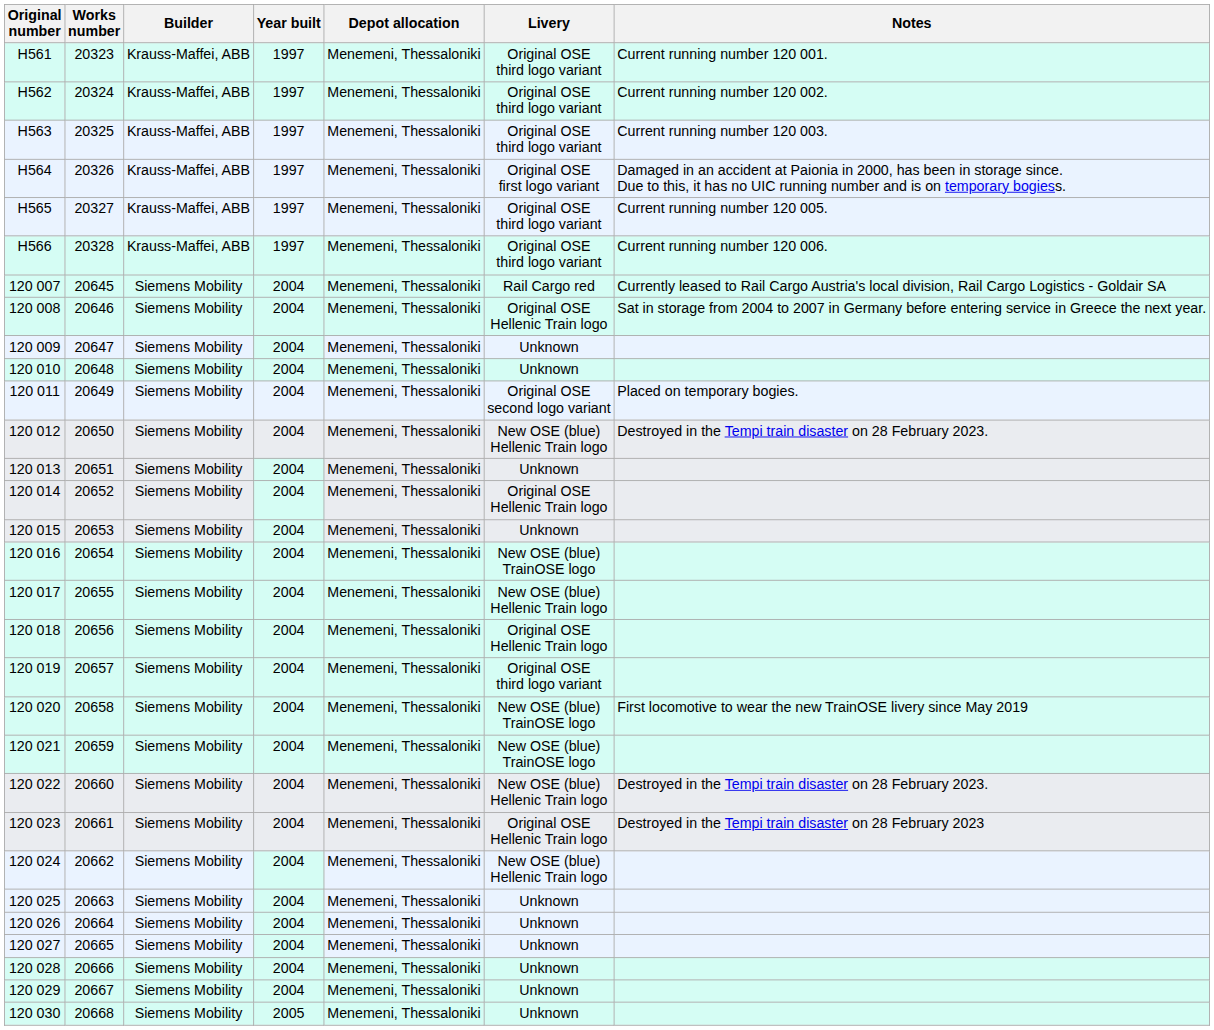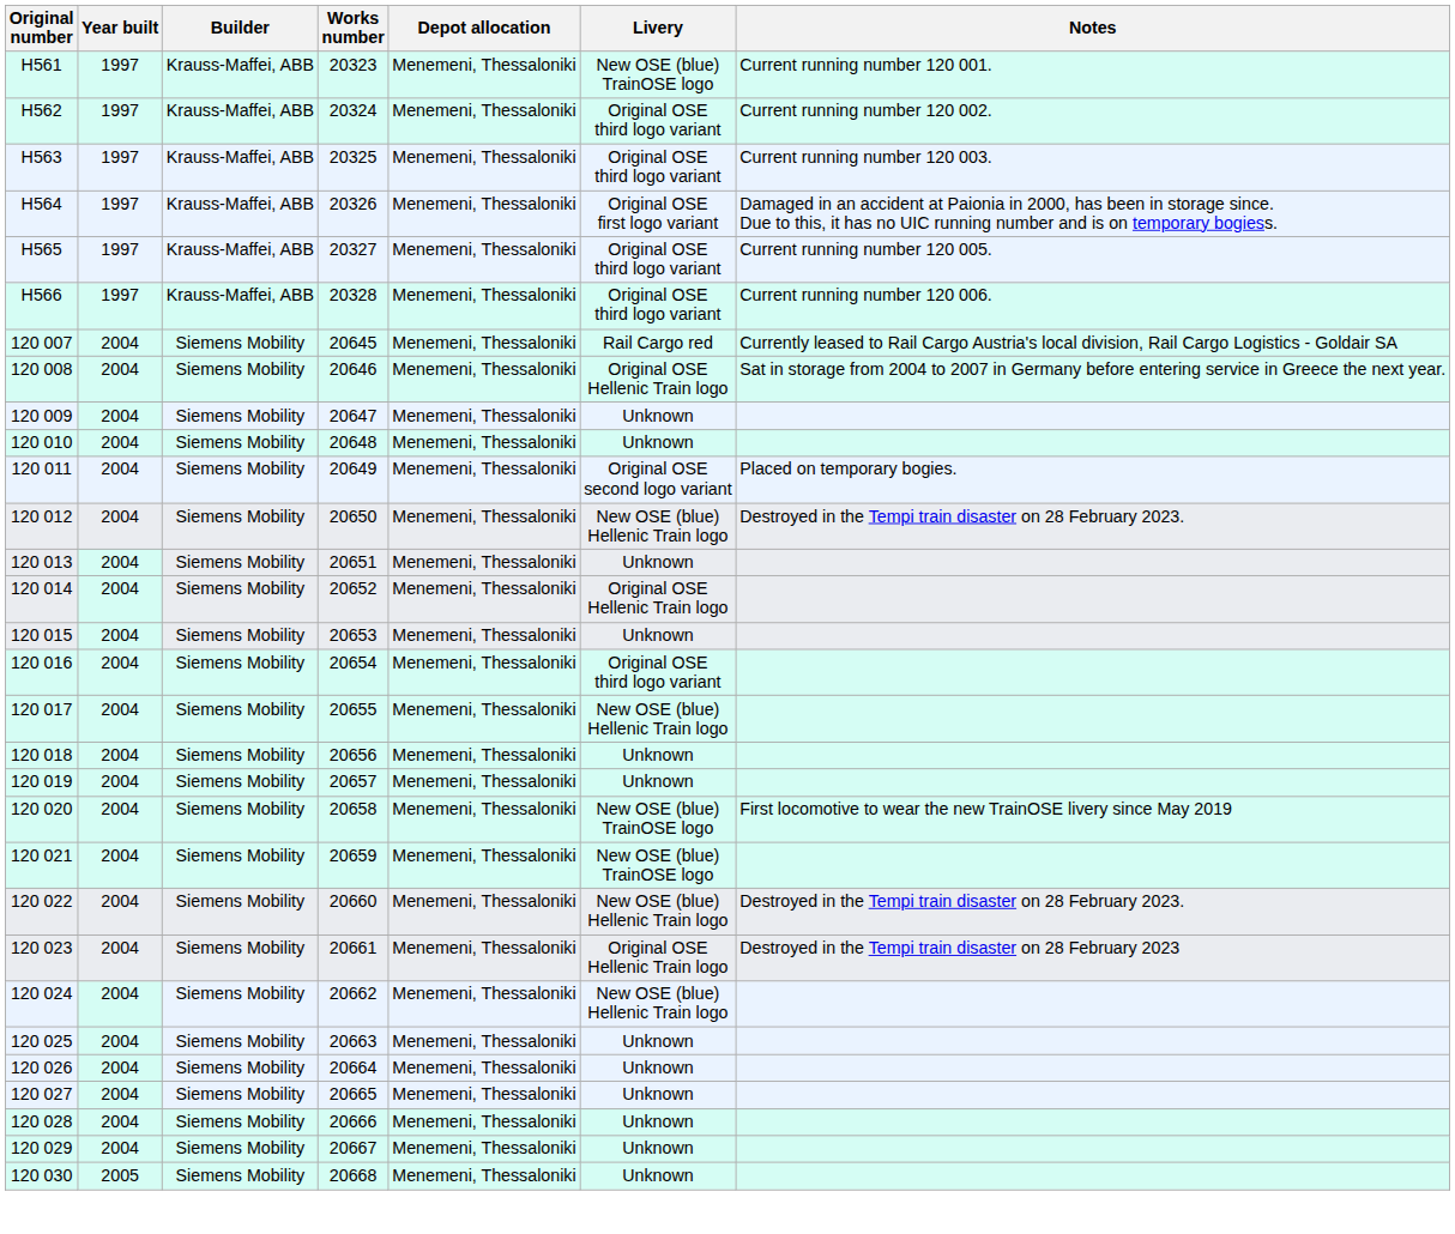columns swapped: Works number <-> Year built
Η561 | Livery: Original OSE third logo variant -> New OSE (blue) TrainOSE logo
120 016 | Livery: New OSE (blue) TrainOSE logo -> Original OSE third logo variant
120 018 | Livery: Original OSE Hellenic Train logo -> Unknown
120 019 | Livery: Original OSE third logo variant -> Unknown
